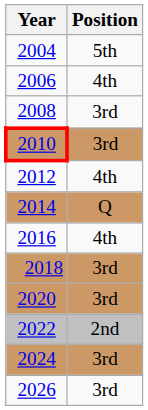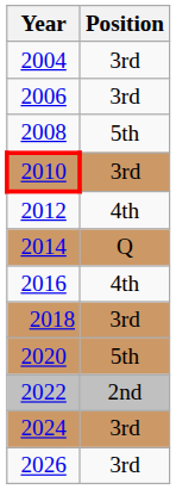2004 | Position: 5th -> 3rd
2006 | Position: 4th -> 3rd
2008 | Position: 3rd -> 5th
2020 | Position: 3rd -> 5th
